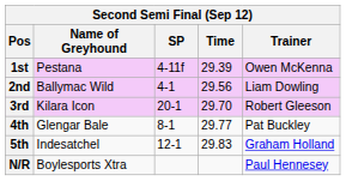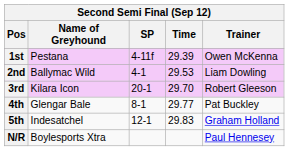2nd | Time: 29.56 -> 29.53
